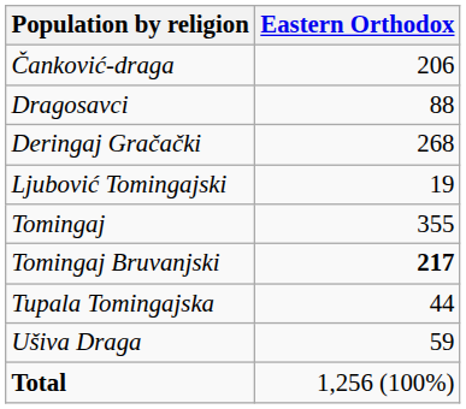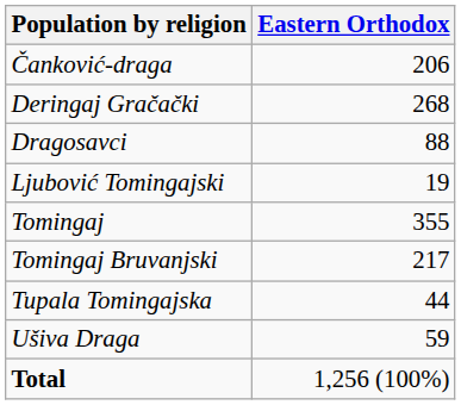rows swapped: Deringaj Gračački <-> Dragosavci
Tomingaj Bruvanjski | Eastern Orthodox: bold -> normal
